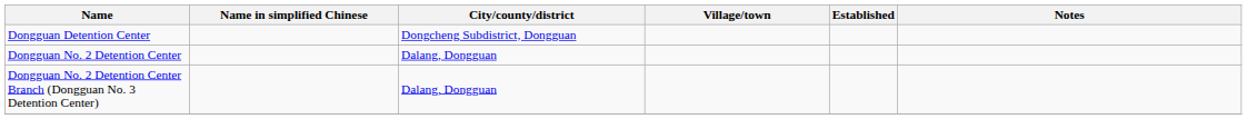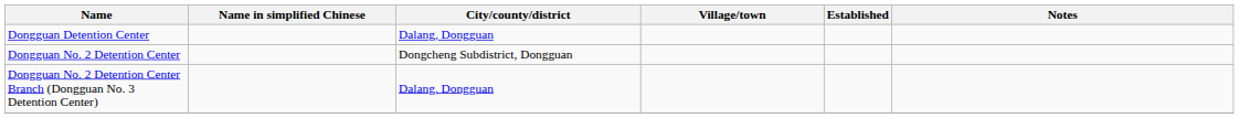Dongguan Detention Center | City/county/district: Dongcheng Subdistrict, Dongguan -> Dalang, Dongguan
Dongguan No. 2 Detention Center | City/county/district: Dalang, Dongguan -> Dongcheng Subdistrict, Dongguan
